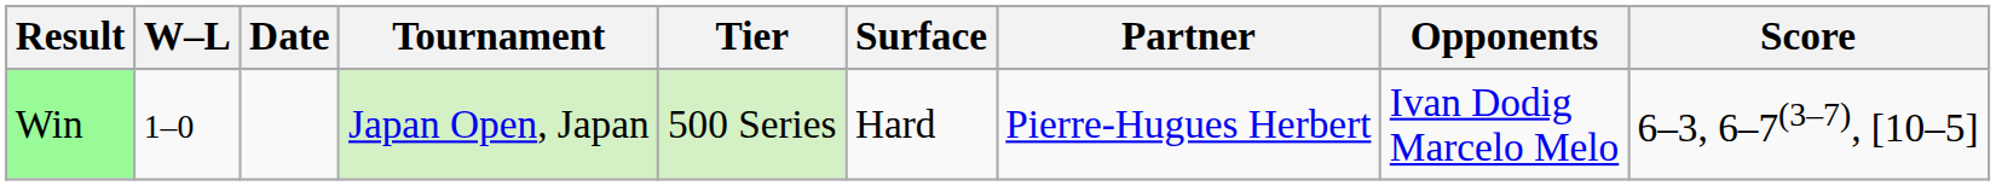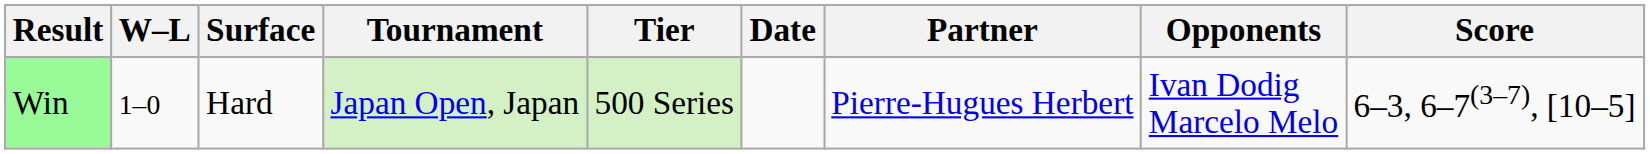columns swapped: Date <-> Surface
